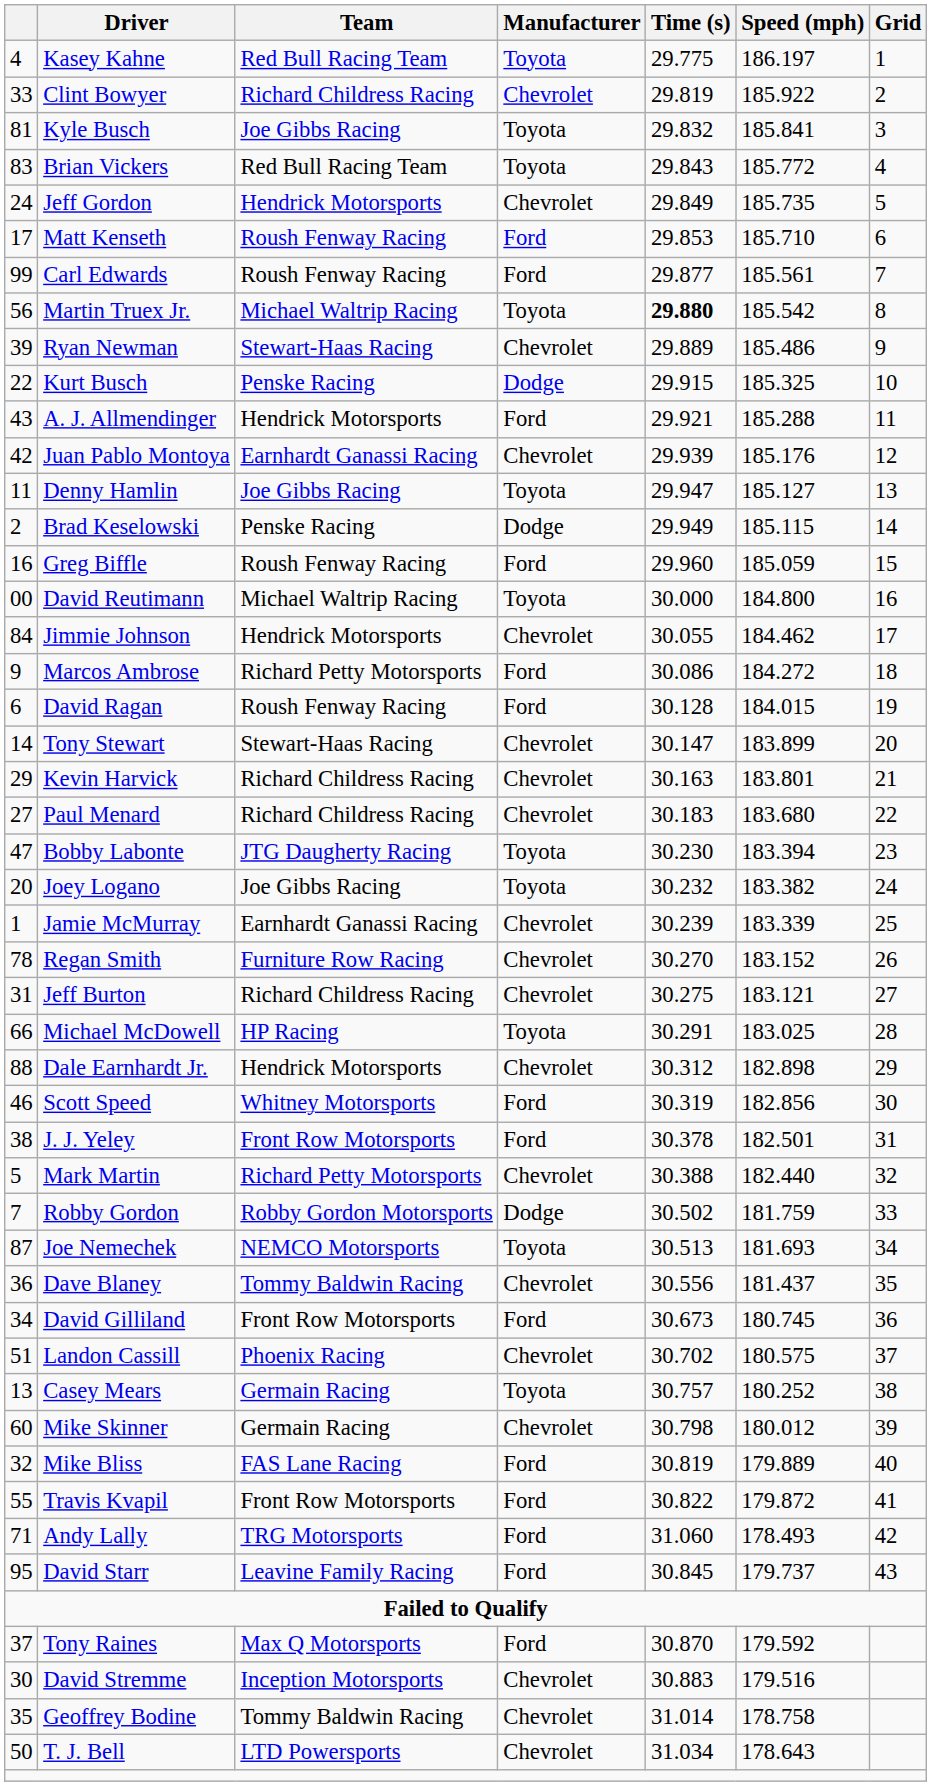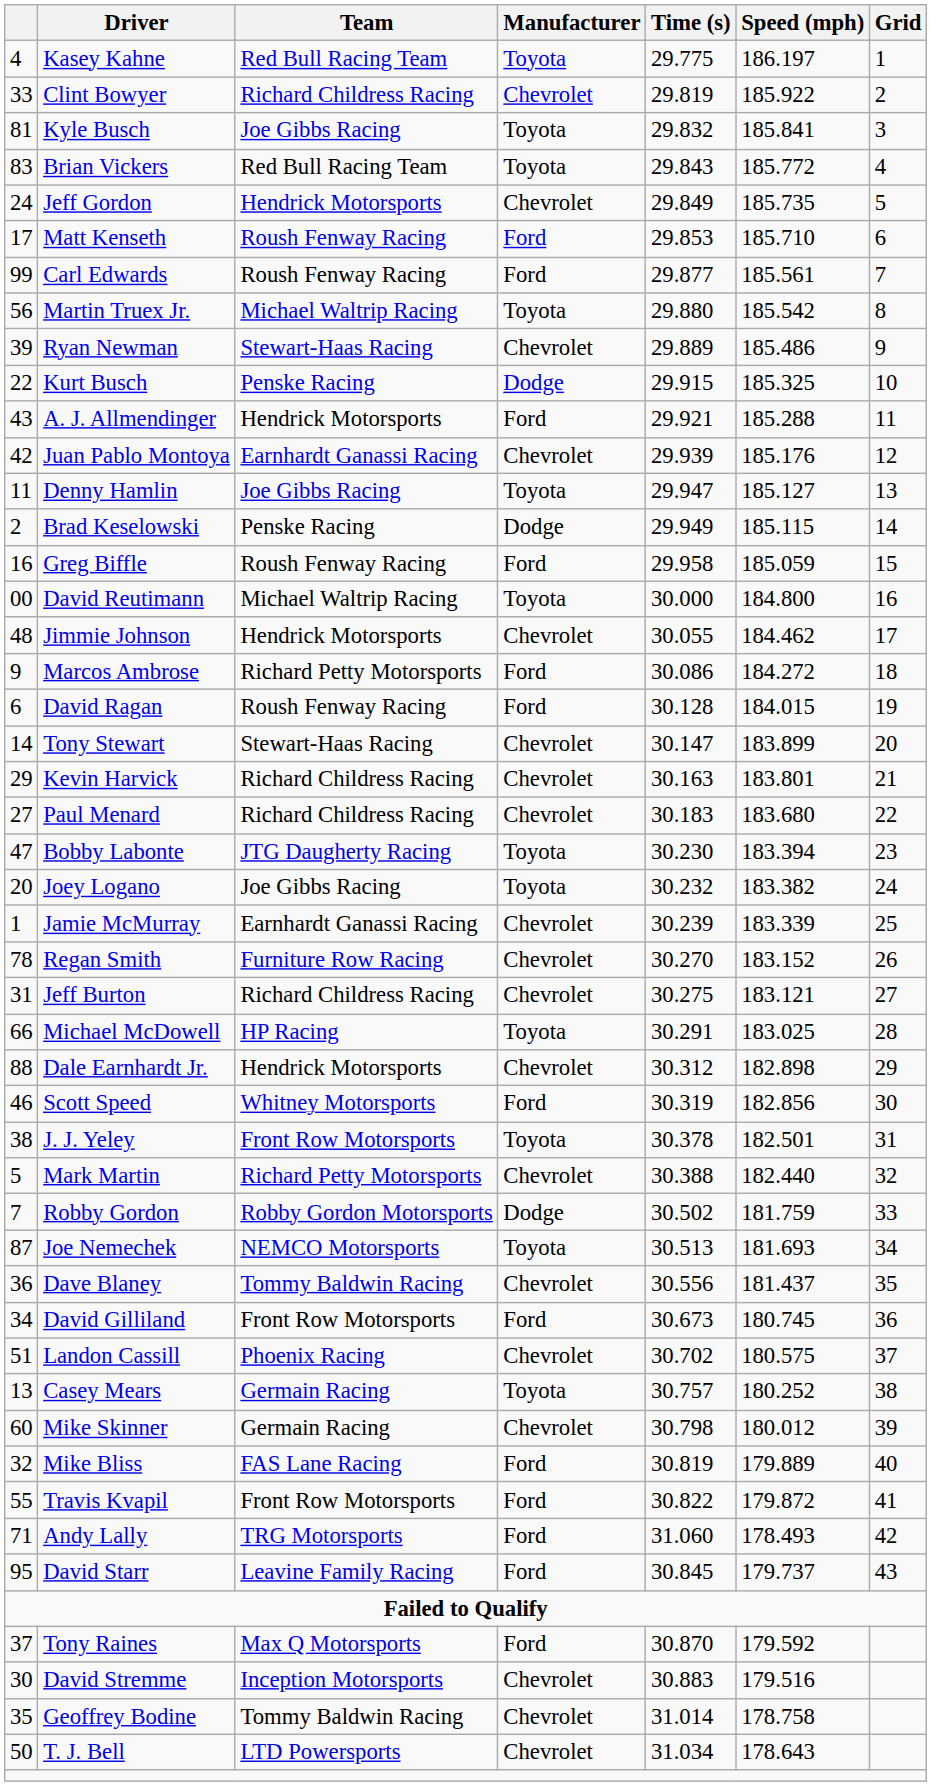Martin Truex Jr. | Time (s): bold -> normal
Greg Biffle | Time (s): 29.960 -> 29.958
Jimmie Johnson | column 1: 84 -> 48
J. J. Yeley | Manufacturer: Ford -> Toyota
